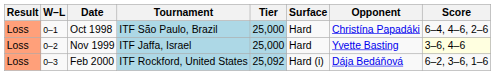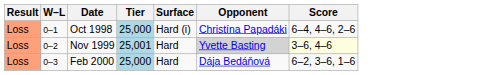- column: Tournament | ITF São Paulo, Brazil | ITF Jaffa, Israel | ITF Rockford, United States
Oct 1998 | Surface: Hard -> Hard (i)
Nov 1999 | Tier: 25,000 -> 25,001
Nov 1999 | Opponent: no background -> lightgrey background
Feb 2000 | Tier: 25,092 -> 25,000
Feb 2000 | Surface: Hard (i) -> Hard
